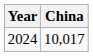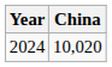2024 | China: 10,017 -> 10,020
